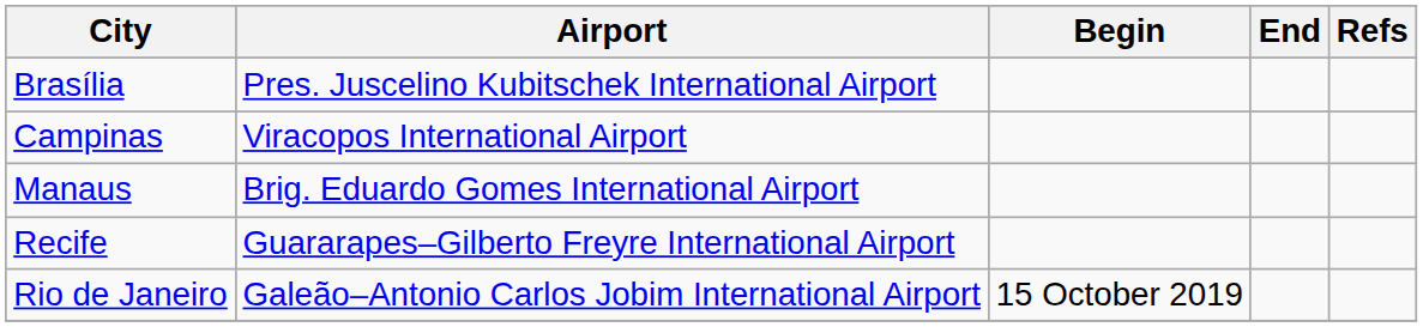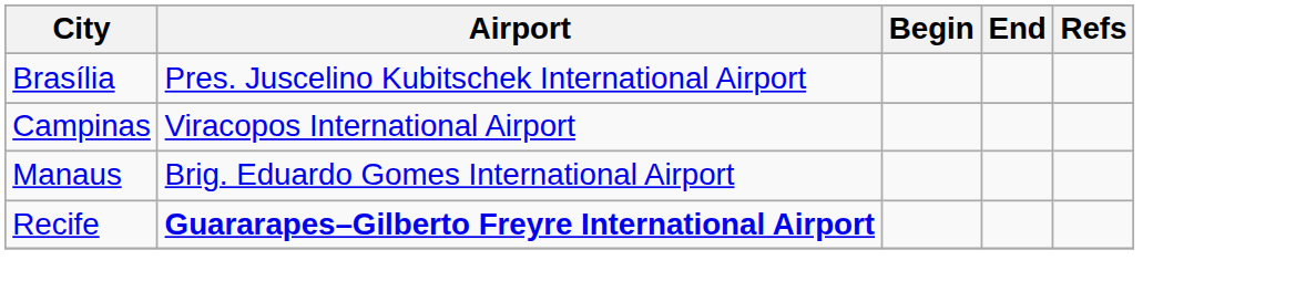Recife | Airport: normal -> bold
- row: Rio de Janeiro | Galeão–Antonio Carlos Jobim International Airport | 15 October 2019
